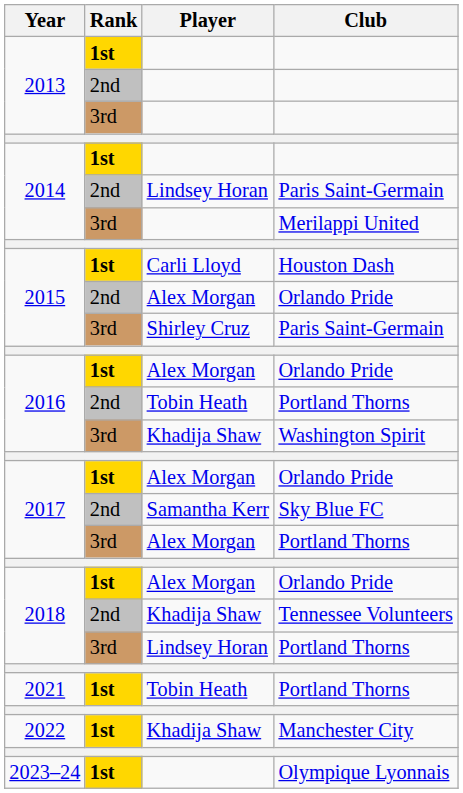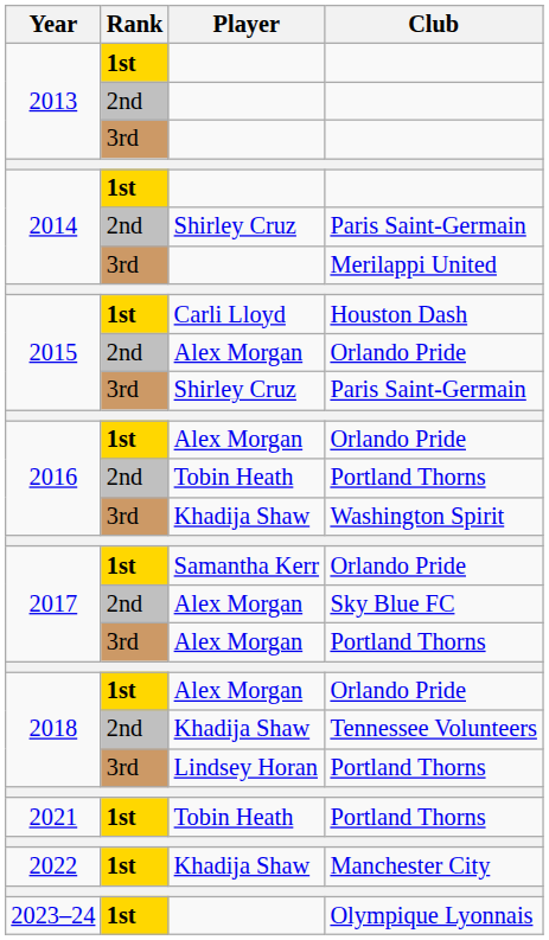2014 / Paris Saint-Germain | Player: Lindsey Horan -> Shirley Cruz
2017 / Orlando Pride | Player: Alex Morgan -> Samantha Kerr
Sky Blue FC | Player: Samantha Kerr -> Alex Morgan
